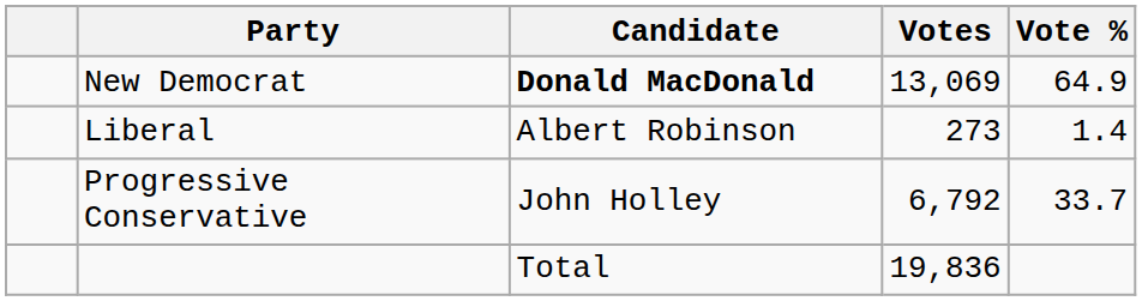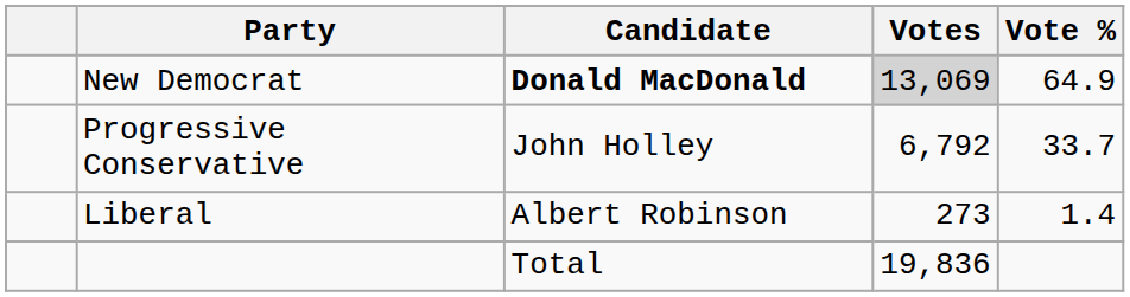New Democrat | Votes: no background -> lightgrey background
rows swapped: Progressive Conservative <-> Liberal
